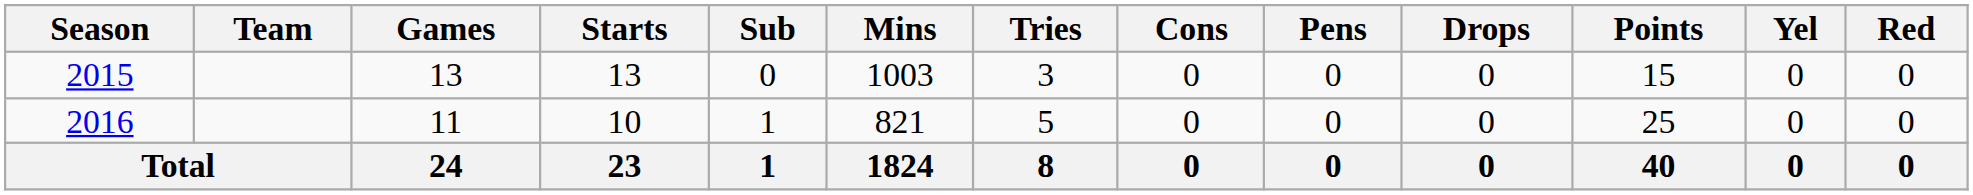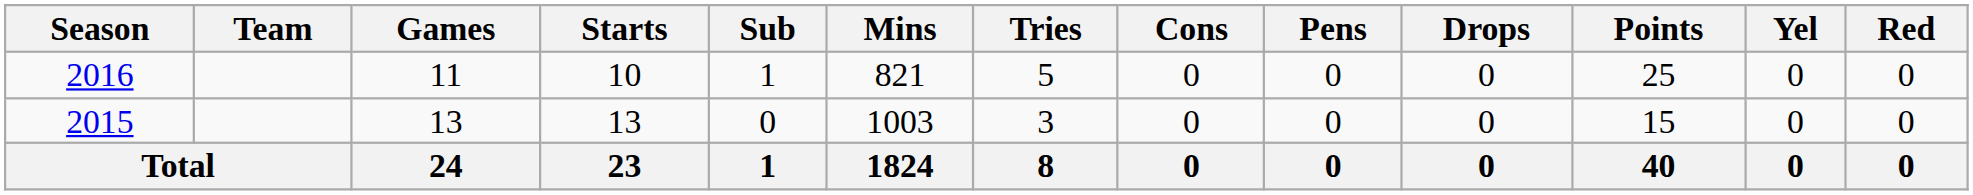rows swapped: 2015 <-> 2016
